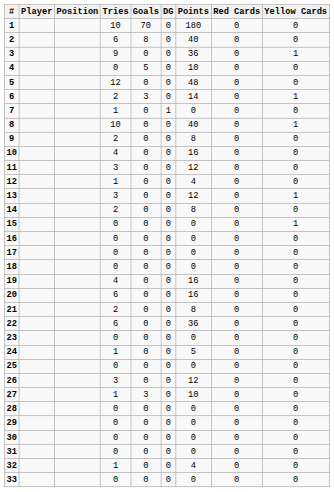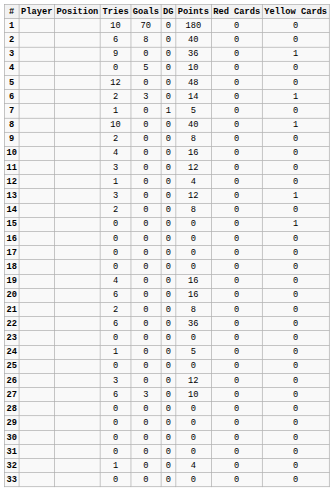7 | Points: 0 -> 5
27 | Tries: 1 -> 6
